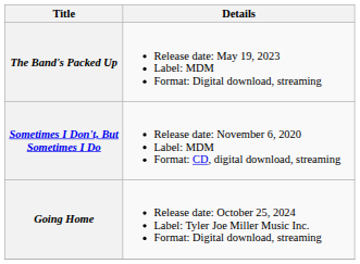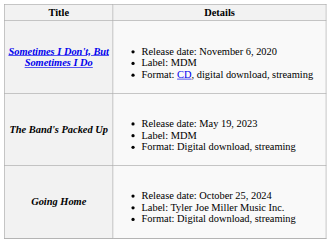rows swapped: Sometimes I Don't, But Sometimes I Do <-> The Band's Packed Up
